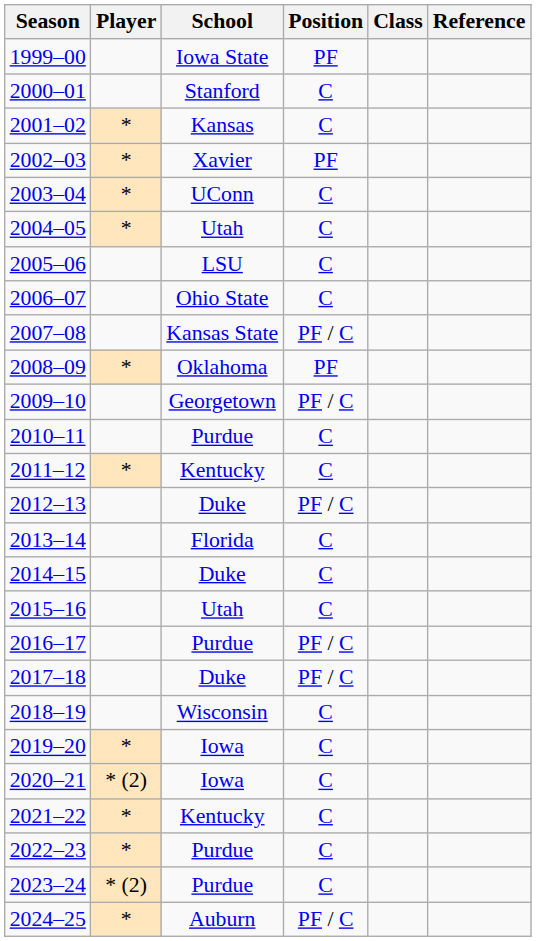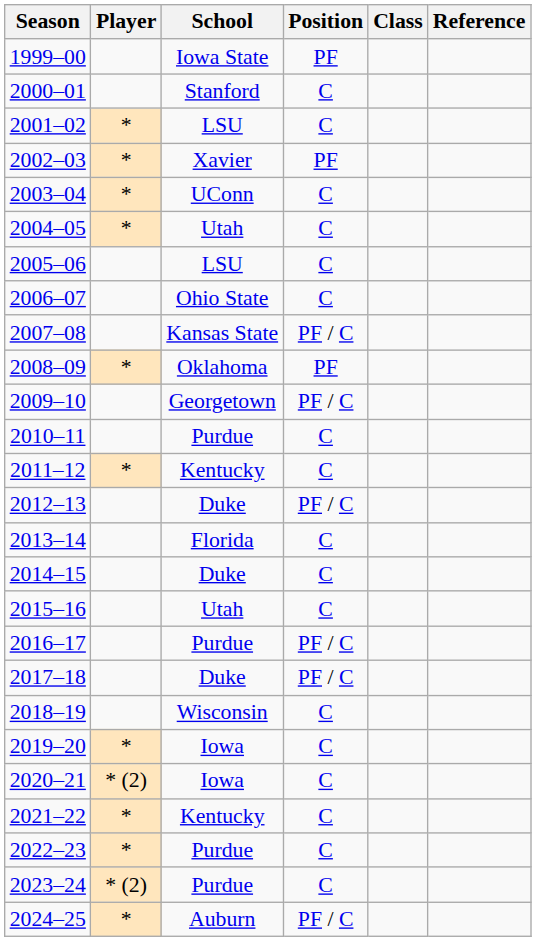2001–02 | School: Kansas -> LSU
